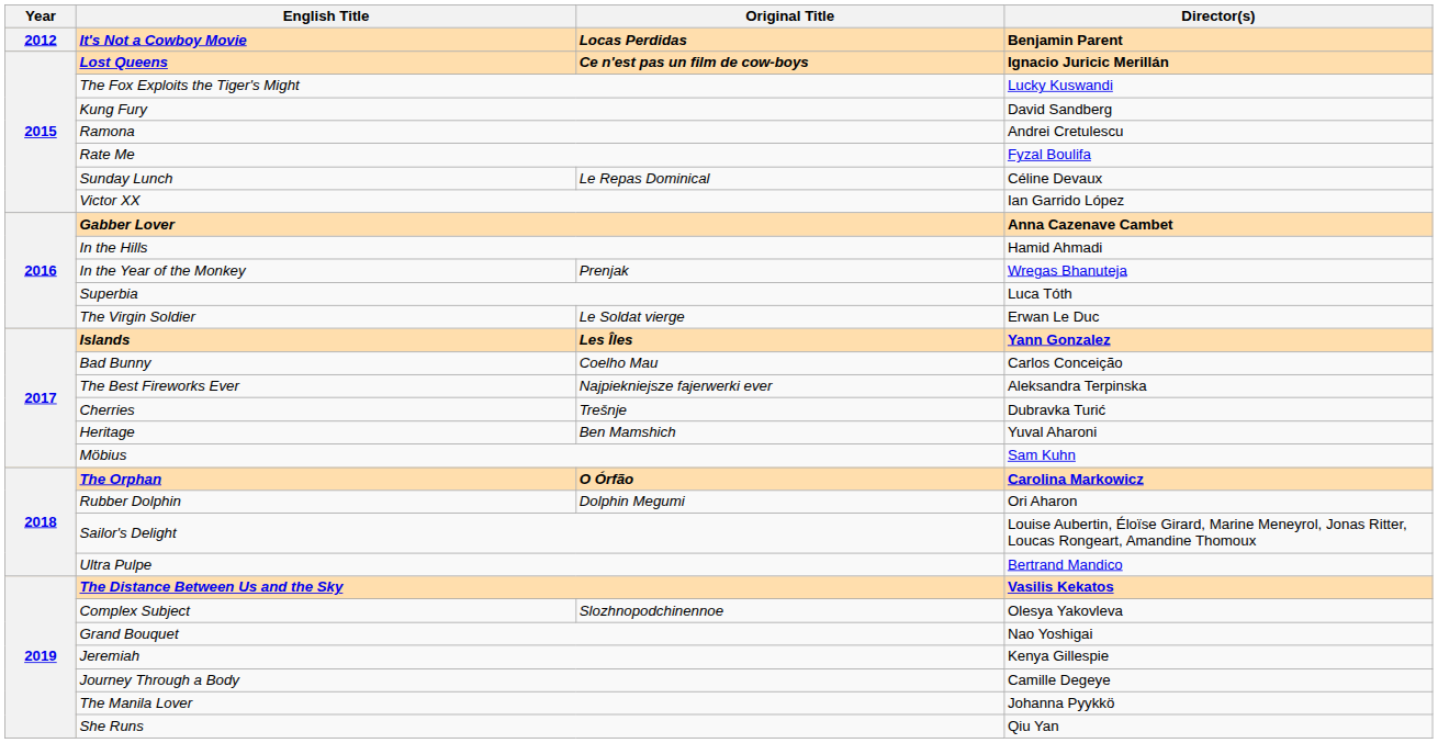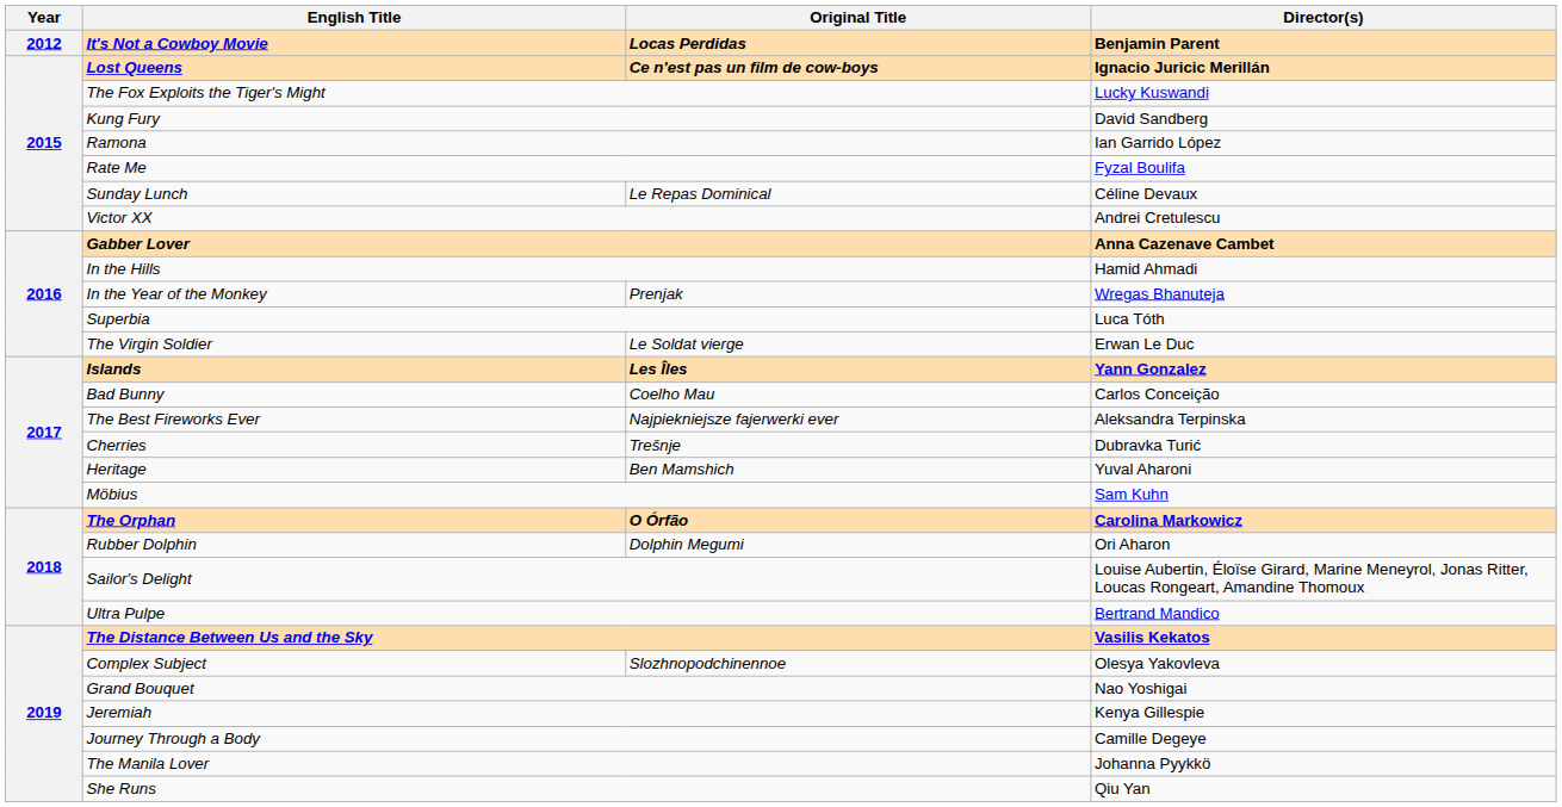Ramona | Director(s): Andrei Cretulescu -> Ian Garrido López
Victor XX | Director(s): Ian Garrido López -> Andrei Cretulescu
